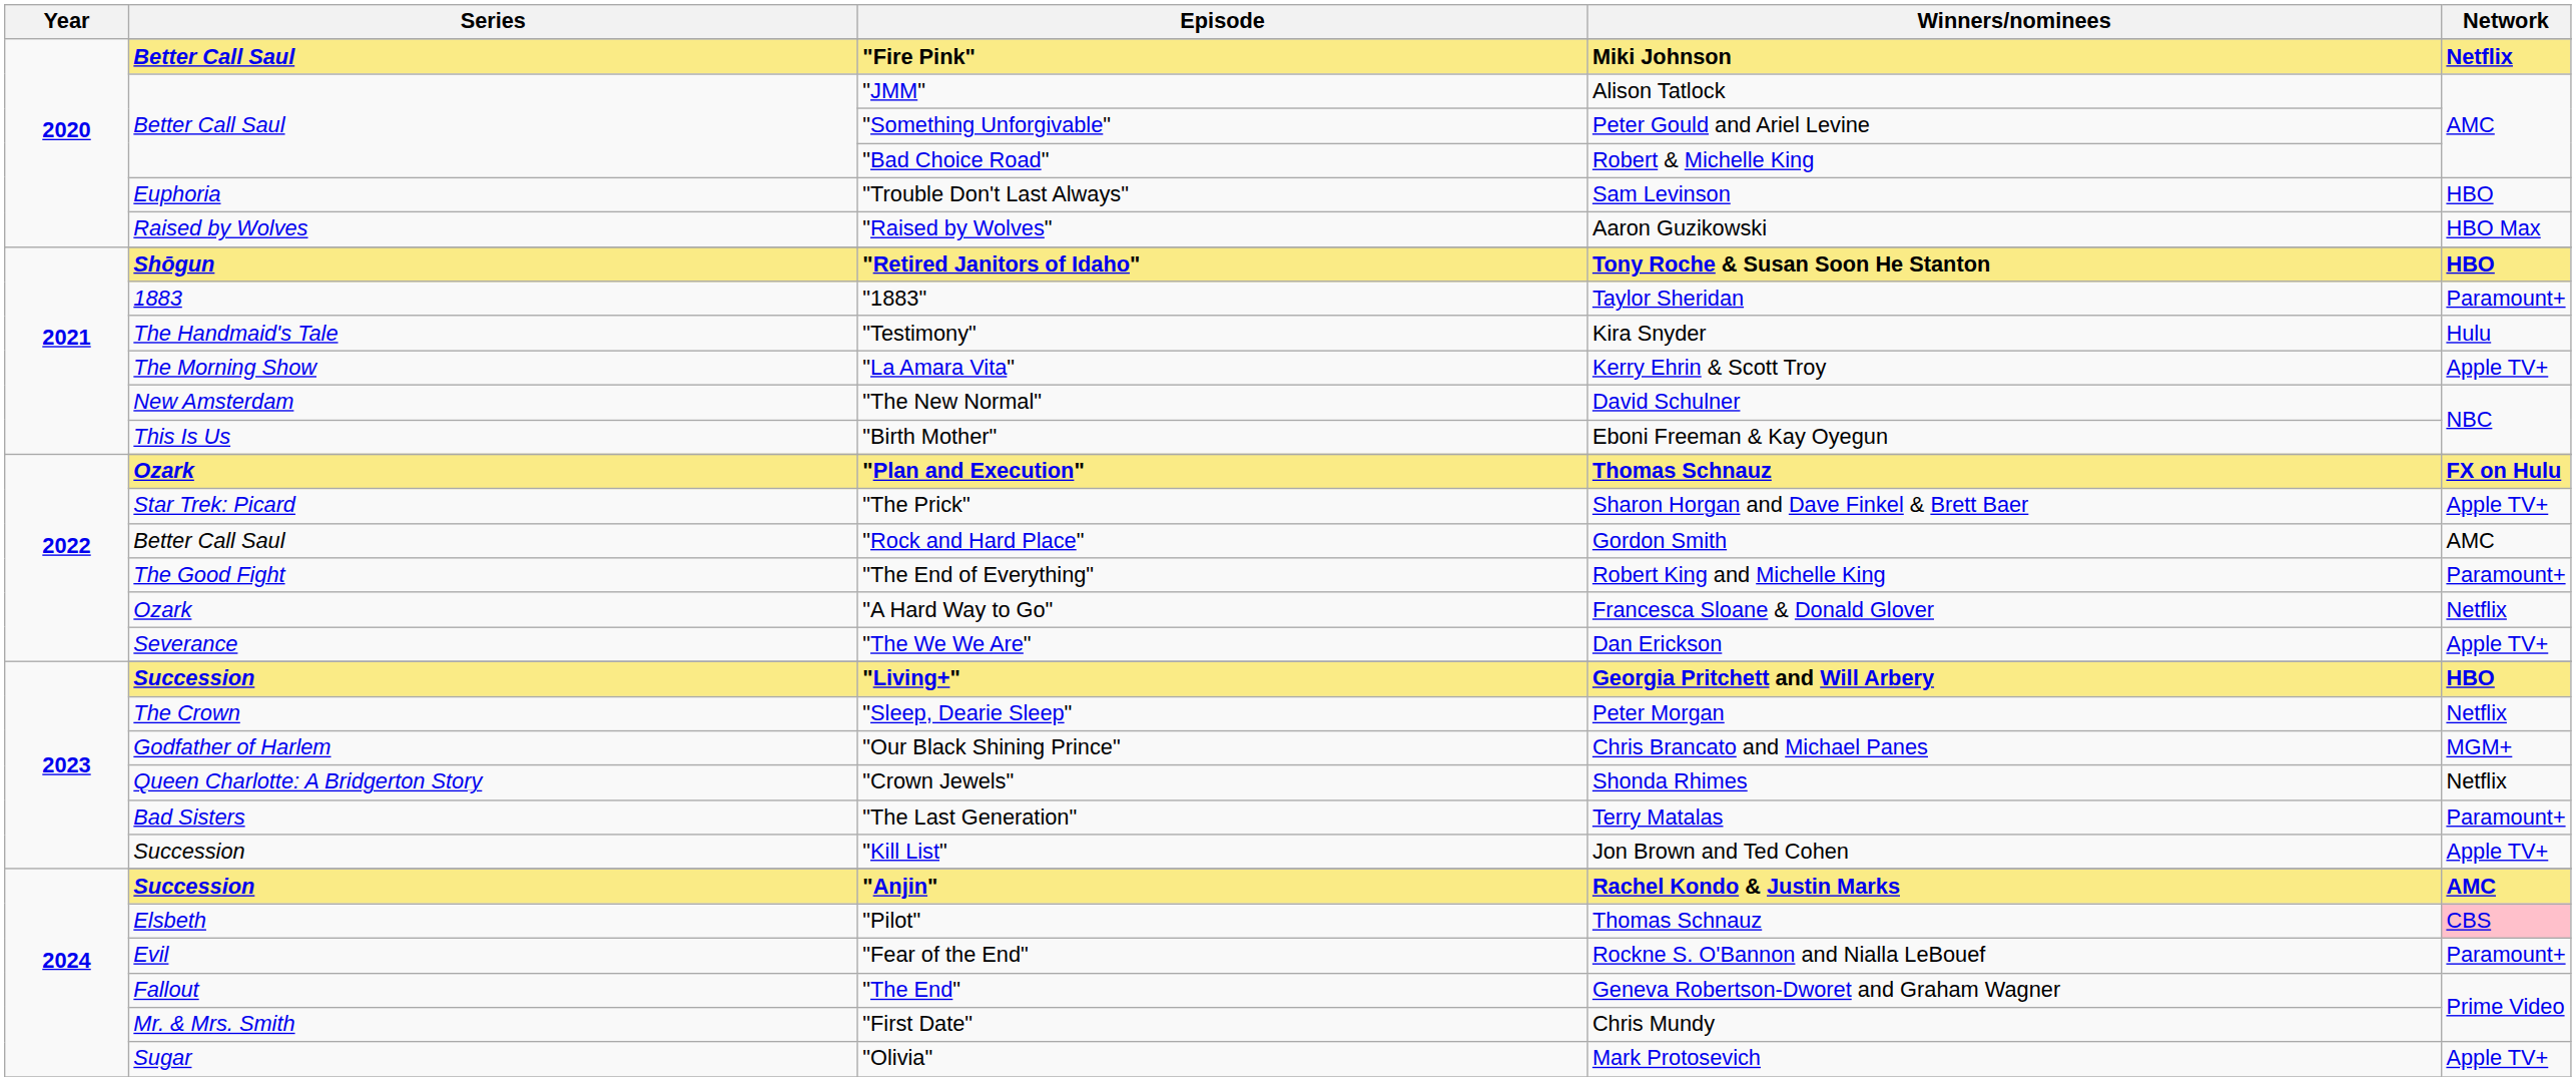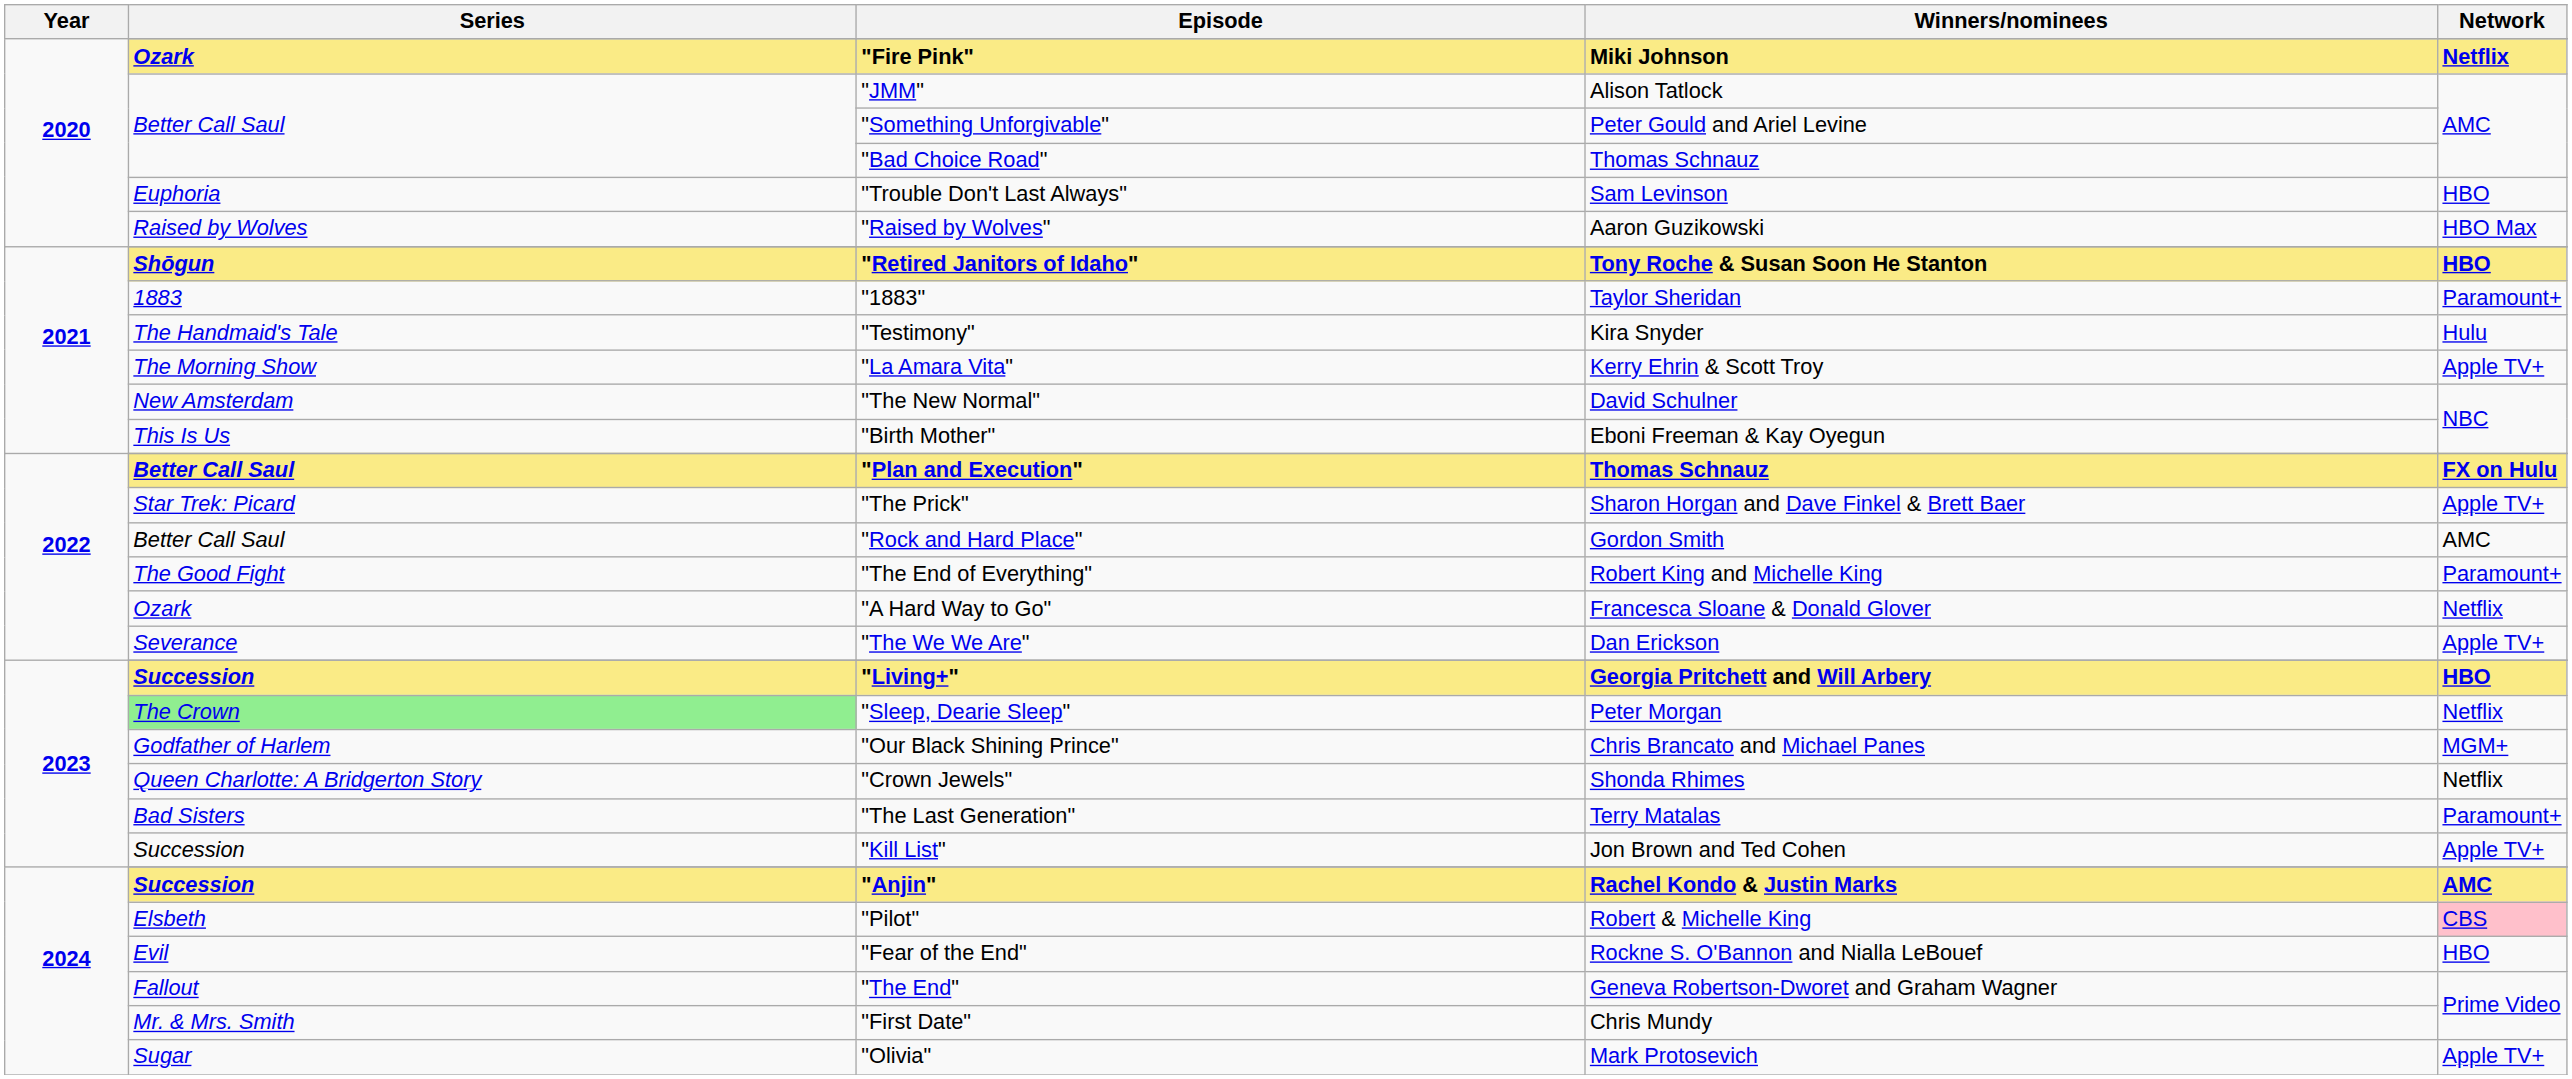"Fire Pink" | Series: Better Call Saul -> Ozark
"Bad Choice Road" | Winners/nominees: Robert & Michelle King -> Thomas Schnauz
"Plan and Execution" | Series: Ozark -> Better Call Saul
"Sleep, Dearie Sleep" | Series: no background -> lightgreen background
"Pilot" | Winners/nominees: Thomas Schnauz -> Robert & Michelle King
"Fear of the End" | Network: Paramount+ -> HBO
